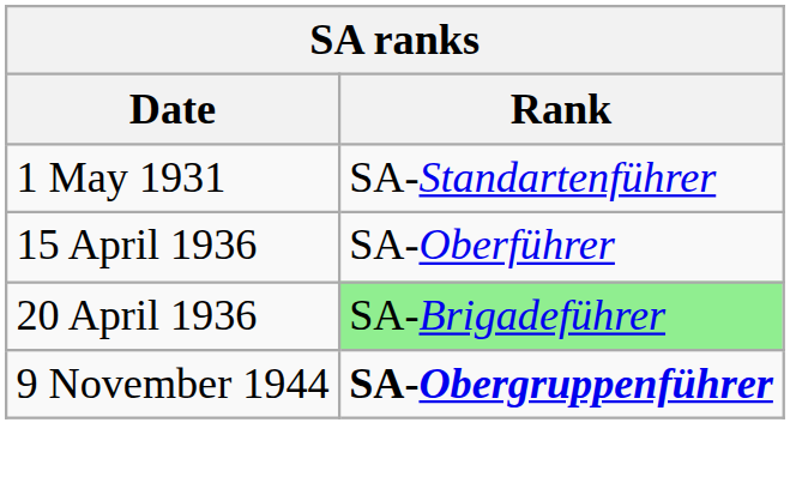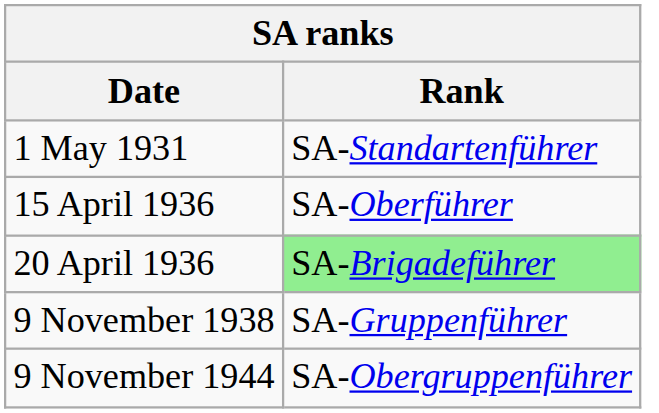+ row: 9 November 1938 | SA-Gruppenführer
9 November 1944 | Rank: bold -> normal
